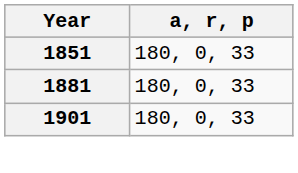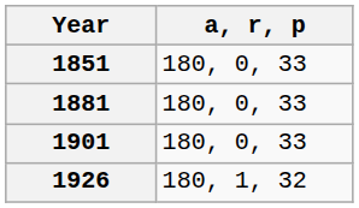+ row: 1926 | 180, 1, 32
